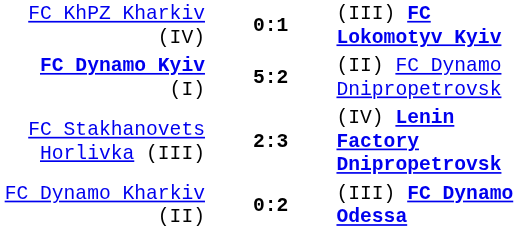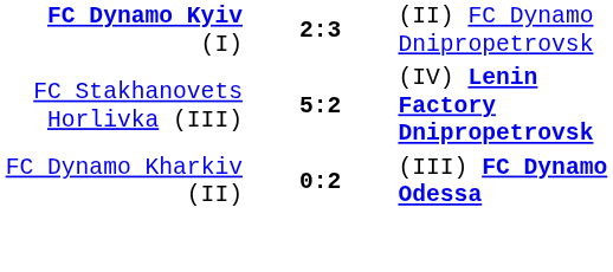- row: FC KhPZ Kharkiv (IV) | 0:1 | (III) FC Lokomotyv Kyiv
FC Dynamo Kyiv (I) | column 2: 5:2 -> 2:3
FC Stakhanovets Horlivka (III) | column 2: 2:3 -> 5:2
